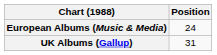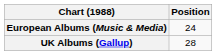UK Albums (Gallup) | Position: 31 -> 28
